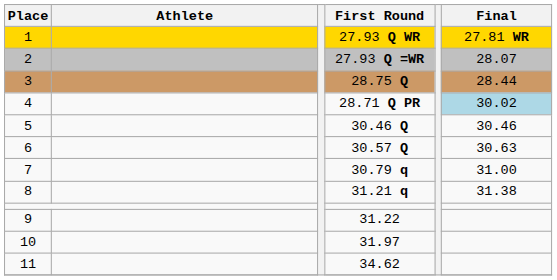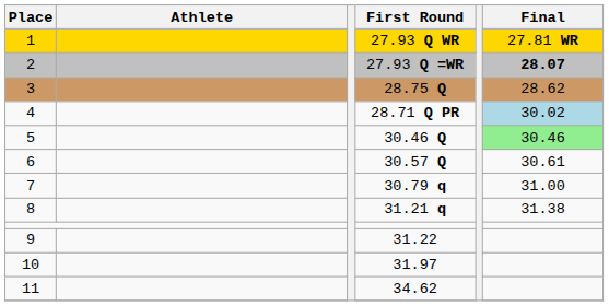2 | Final: normal -> bold
3 | Final: 28.44 -> 28.62
5 | Final: no background -> lightgreen background
6 | Final: 30.63 -> 30.61
